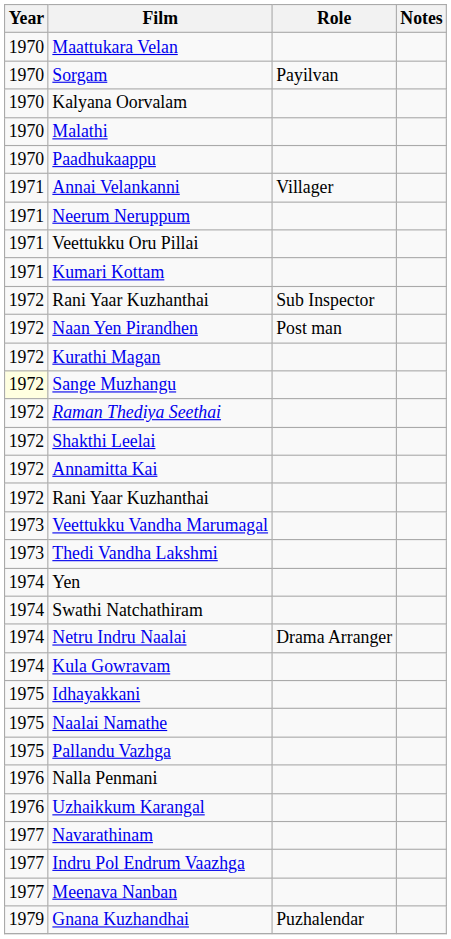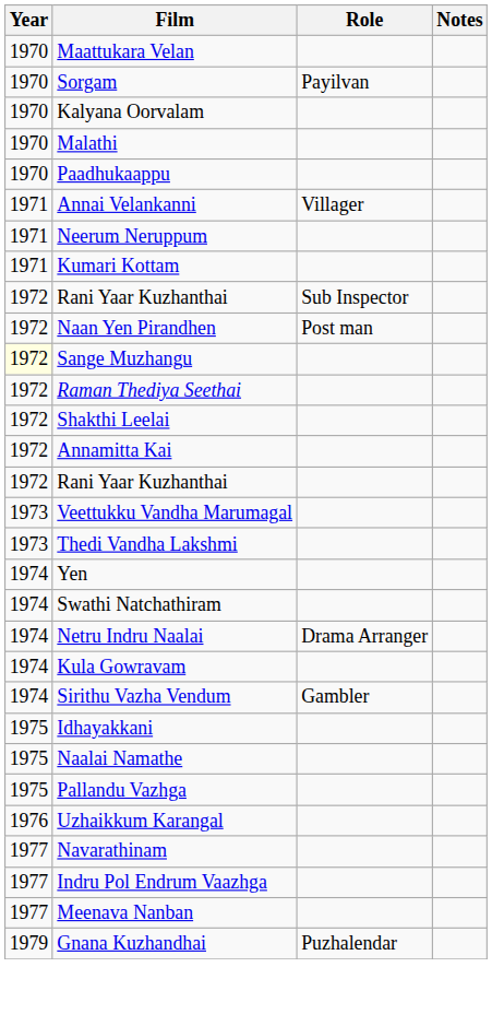- row: 1971 | Veettukku Oru Pillai
- row: 1972 | Kurathi Magan
+ row: 1974 | Sirithu Vazha Vendum | Gambler
- row: 1976 | Nalla Penmani
